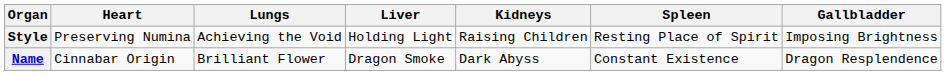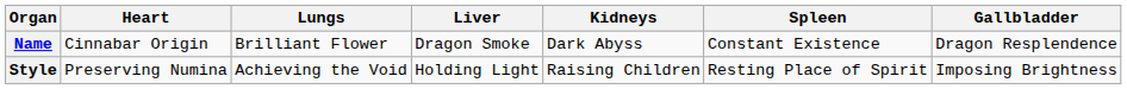rows swapped: Name <-> Style
